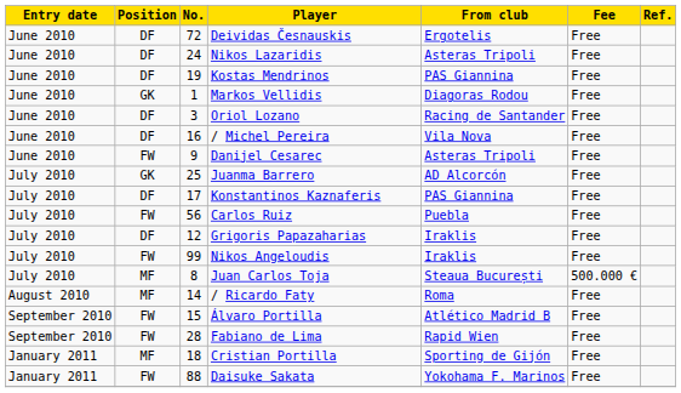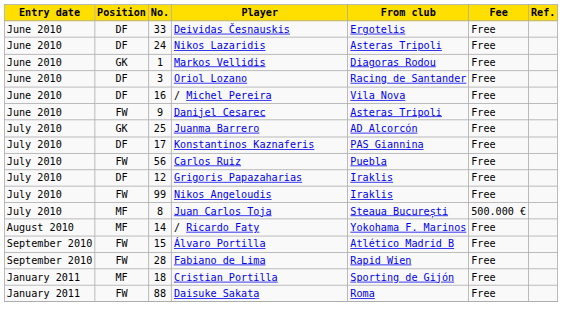Deividas Česnauskis | No.: 72 -> 33
- row: June 2010 | DF | 19 | Kostas Mendrinos | PAS Giannina | Free
/ Ricardo Faty | From club: Roma -> Yokohama F. Marinos
Daisuke Sakata | From club: Yokohama F. Marinos -> Roma
